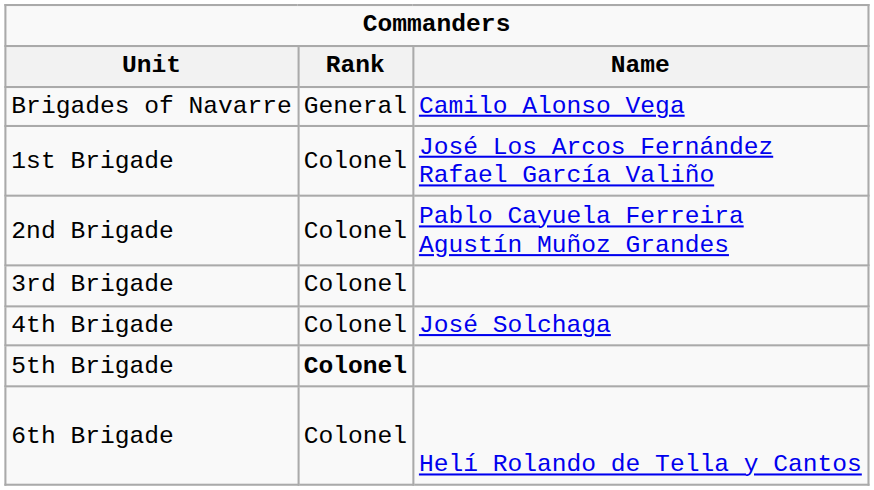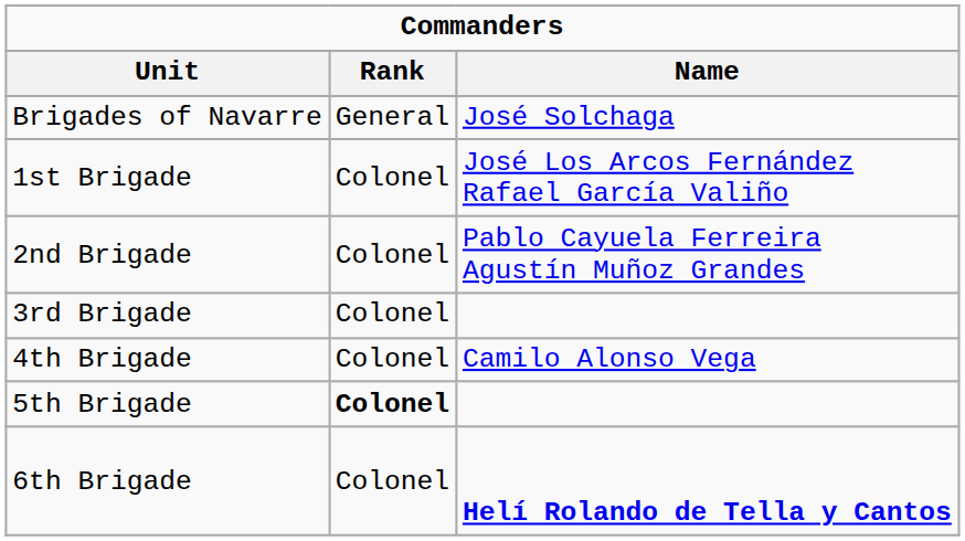Brigades of Navarre | Name: Camilo Alonso Vega -> José Solchaga
4th Brigade | Name: José Solchaga -> Camilo Alonso Vega
6th Brigade | Name: normal -> bold
